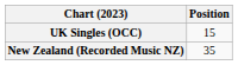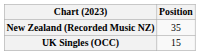rows swapped: New Zealand (Recorded Music NZ) <-> UK Singles (OCC)
